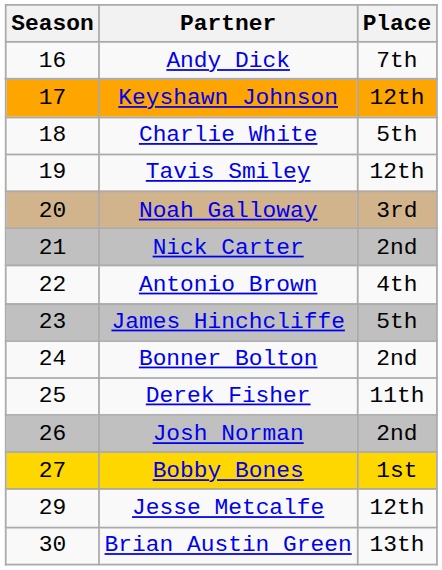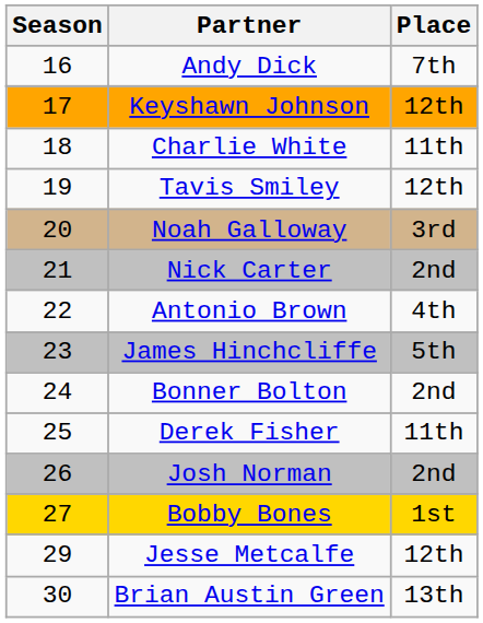Charlie White | Place: 5th -> 11th
